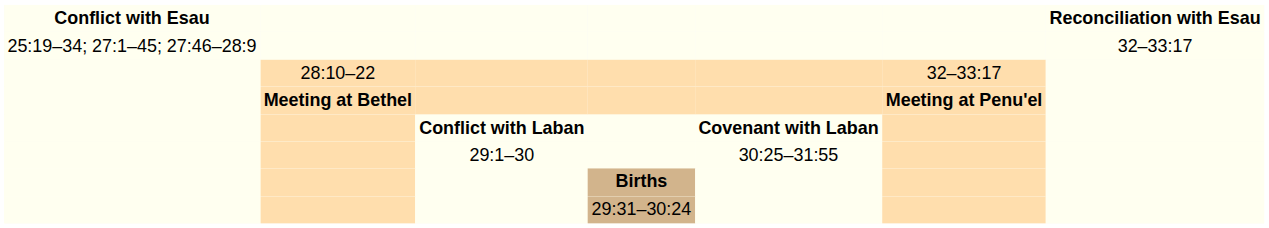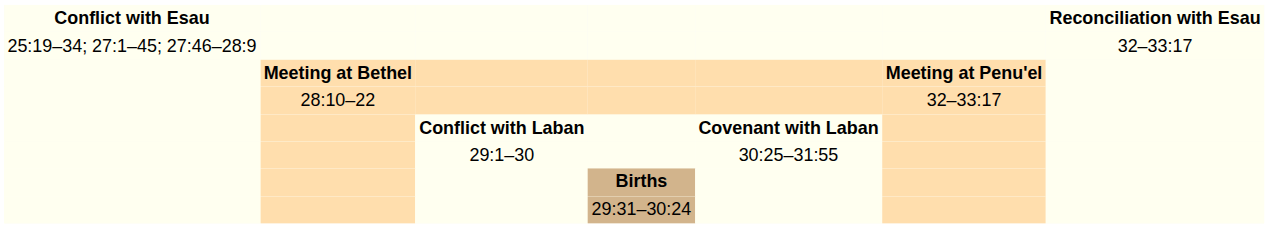rows swapped: Meeting at Bethel <-> 28:10–22
